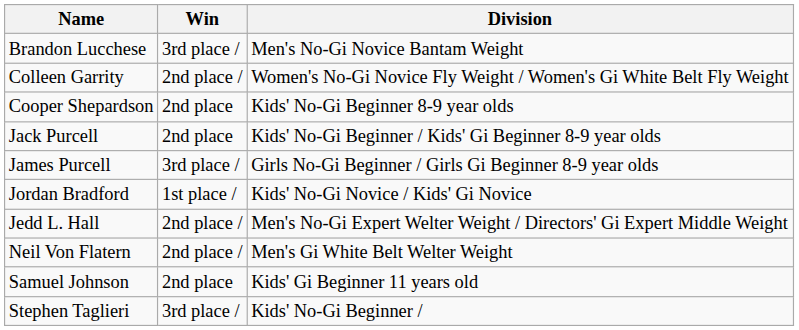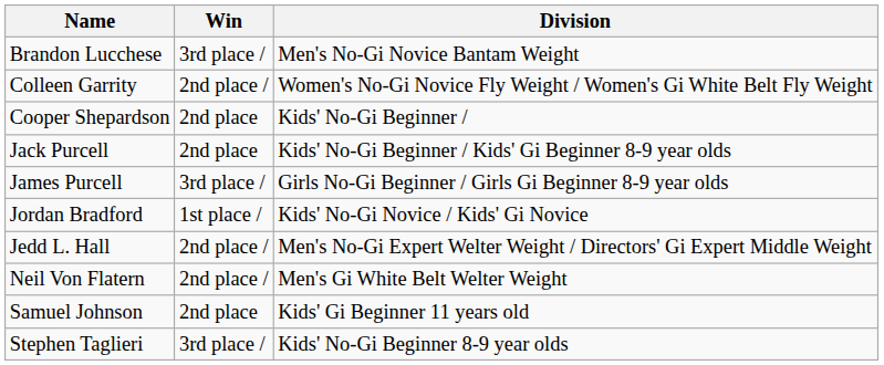Cooper Shepardson | Division: Kids' No-Gi Beginner 8-9 year olds -> Kids' No-Gi Beginner /
Stephen Taglieri | Division: Kids' No-Gi Beginner / -> Kids' No-Gi Beginner 8-9 year olds
